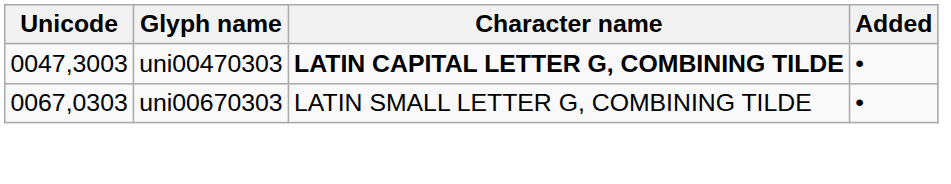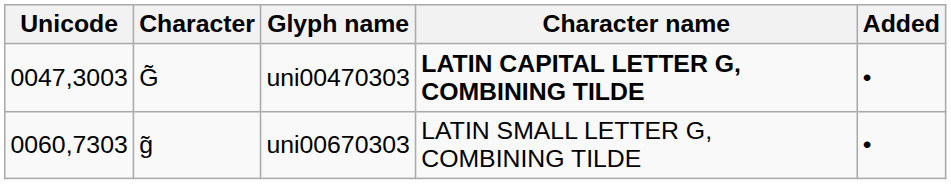+ column: Character | G̃ | g̃
uni00670303 | Unicode: 0067,0303 -> 0060,7303
